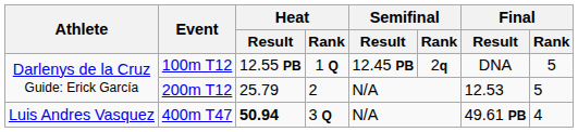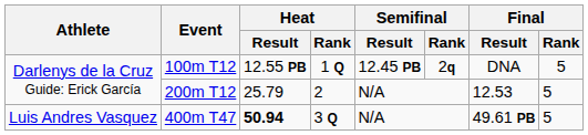400m T47 | Final / Rank: 4 -> 5
